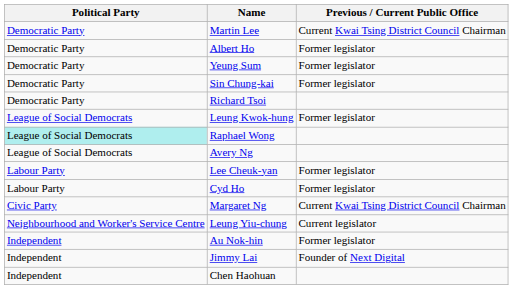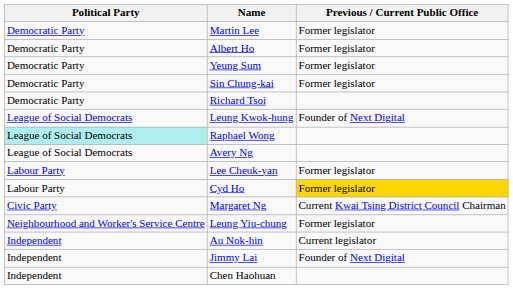Martin Lee | Previous / Current Public Office: Current Kwai Tsing District Council Chairman -> Former legislator
Leung Kwok-hung | Previous / Current Public Office: Former legislator -> Founder of Next Digital
Cyd Ho | Previous / Current Public Office: no background -> gold background
Leung Yiu-chung | Previous / Current Public Office: Current legislator -> Former legislator
Au Nok-hin | Previous / Current Public Office: Former legislator -> Current legislator
